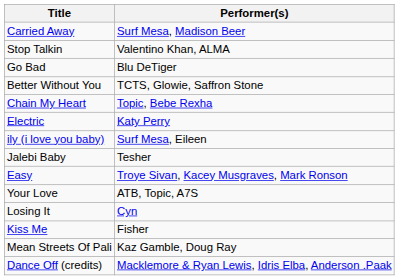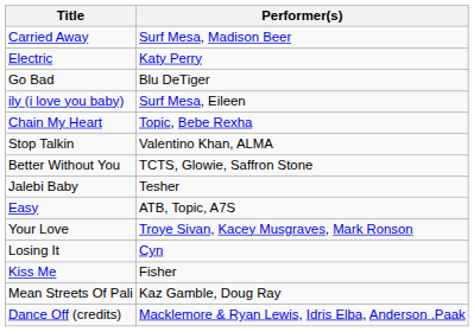rows swapped: Electric <-> Stop Talkin
rows swapped: Better Without You <-> ily (i love you baby)
Easy | Performer(s): Troye Sivan, Kacey Musgraves, Mark Ronson -> ATB, Topic, A7S
Your Love | Performer(s): ATB, Topic, A7S -> Troye Sivan, Kacey Musgraves, Mark Ronson
